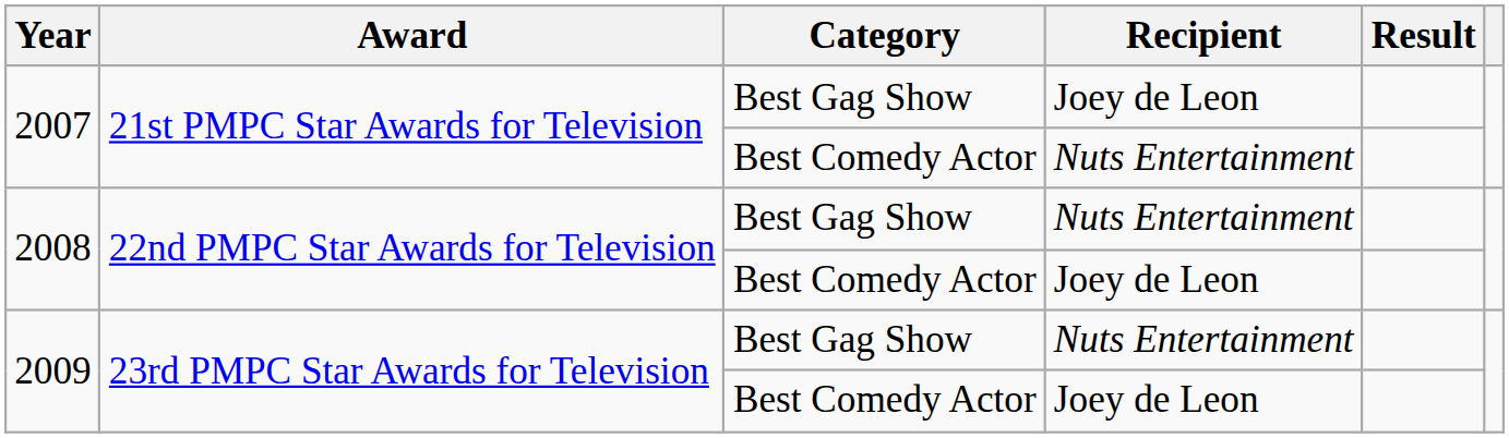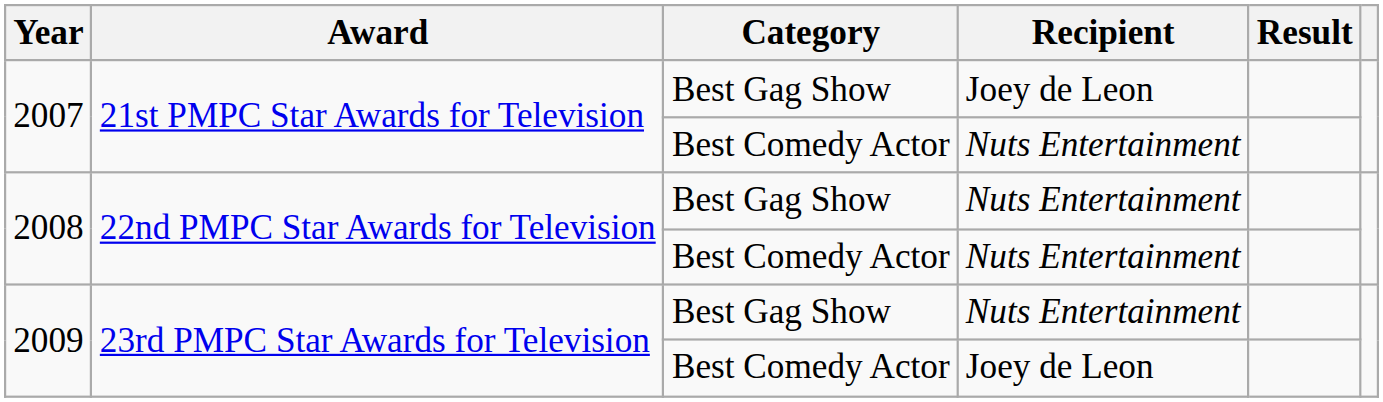2008 / Best Comedy Actor | Recipient: Joey de Leon -> Nuts Entertainment
